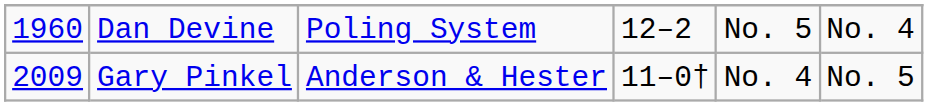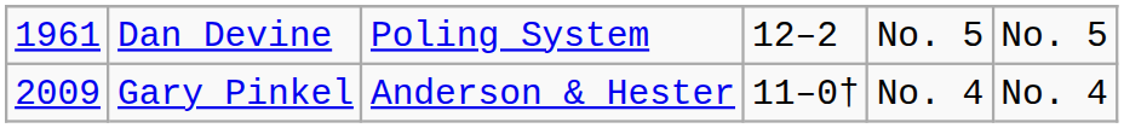Dan Devine | column 1: 1960 -> 1961
Dan Devine | column 6: No. 4 -> No. 5
Gary Pinkel | column 6: No. 5 -> No. 4
